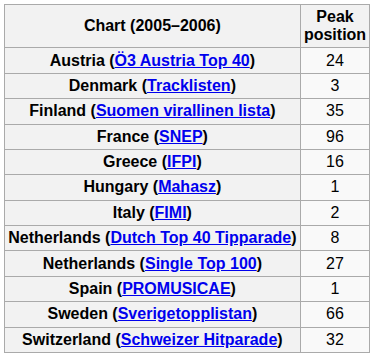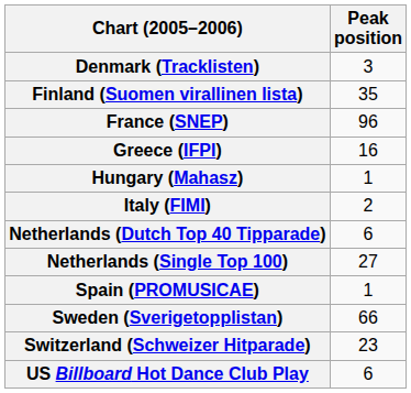- row: Austria (Ö3 Austria Top 40) | 24
Netherlands (Dutch Top 40 Tipparade) | Peak position: 8 -> 6
Switzerland (Schweizer Hitparade) | Peak position: 32 -> 23
+ row: US Billboard Hot Dance Club Play | 6
